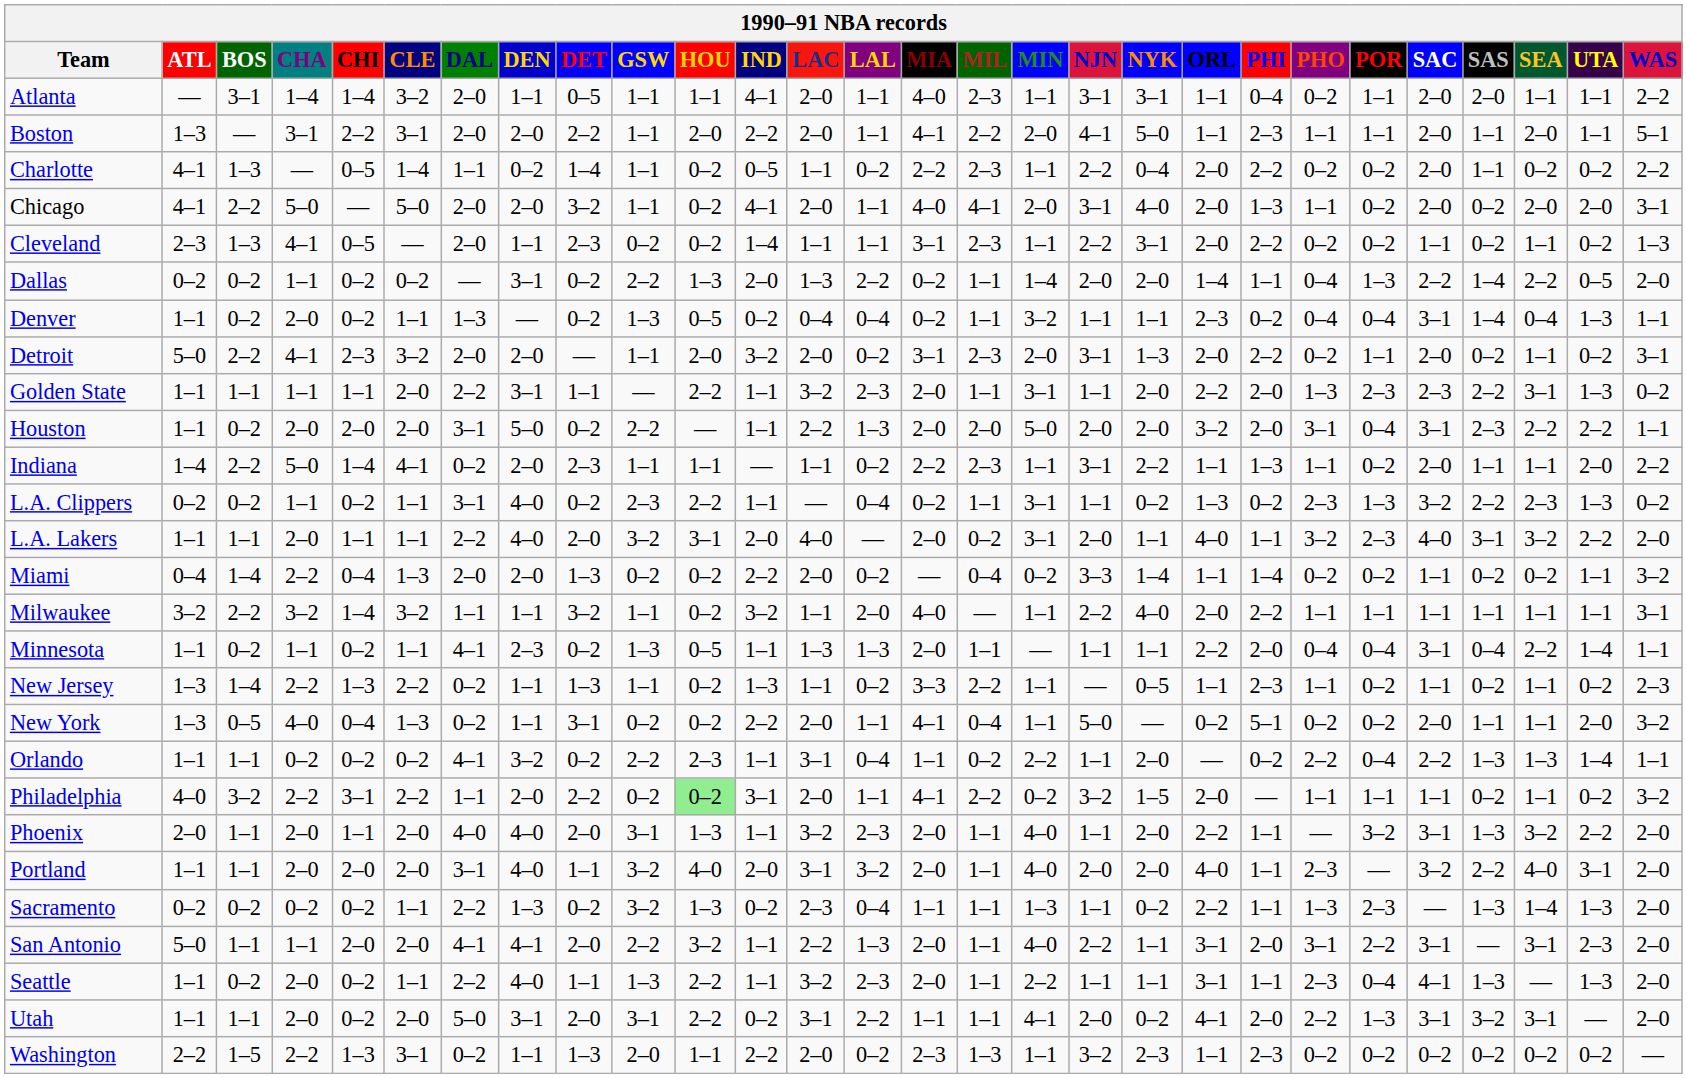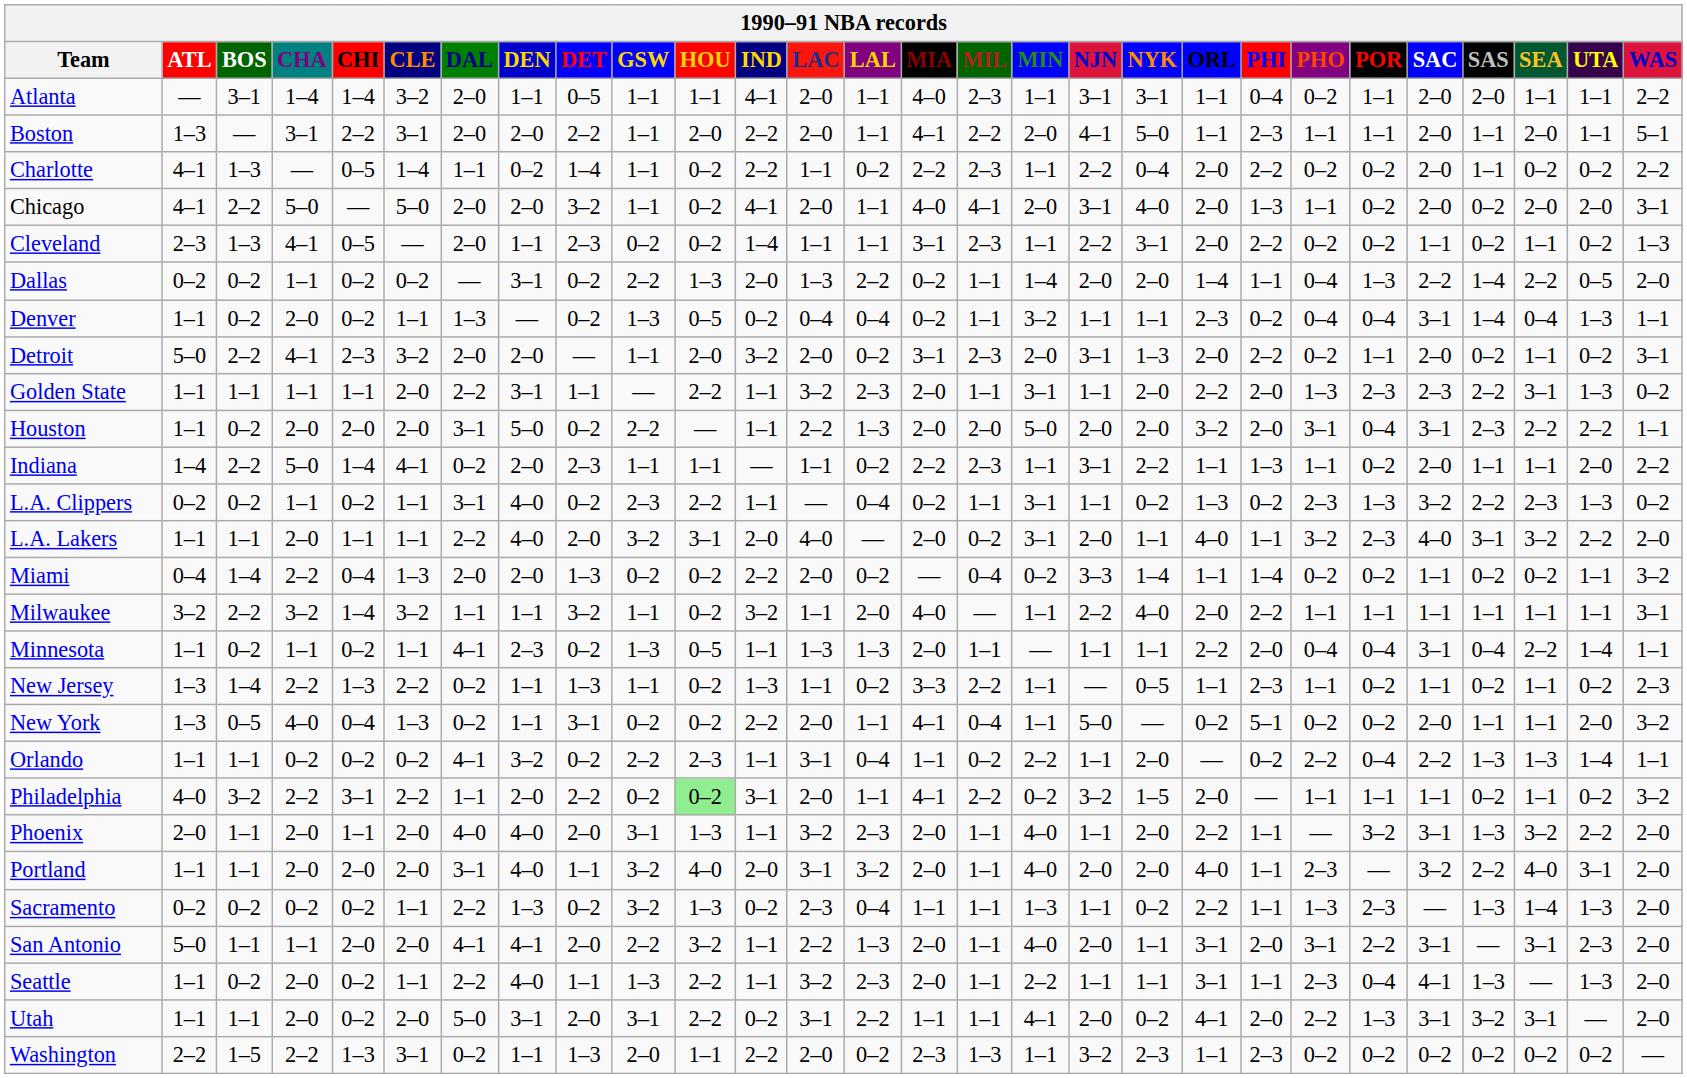Charlotte | IND: 0–5 -> 2–2
San Antonio | NJN: 2–2 -> 2–0
